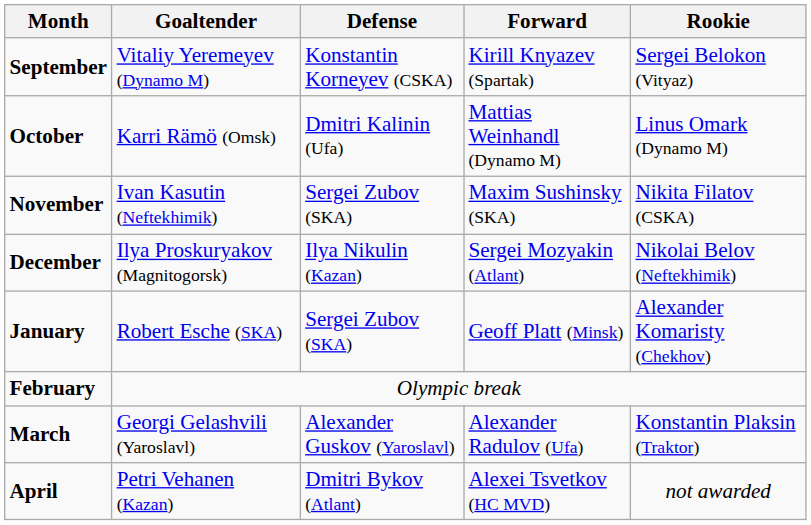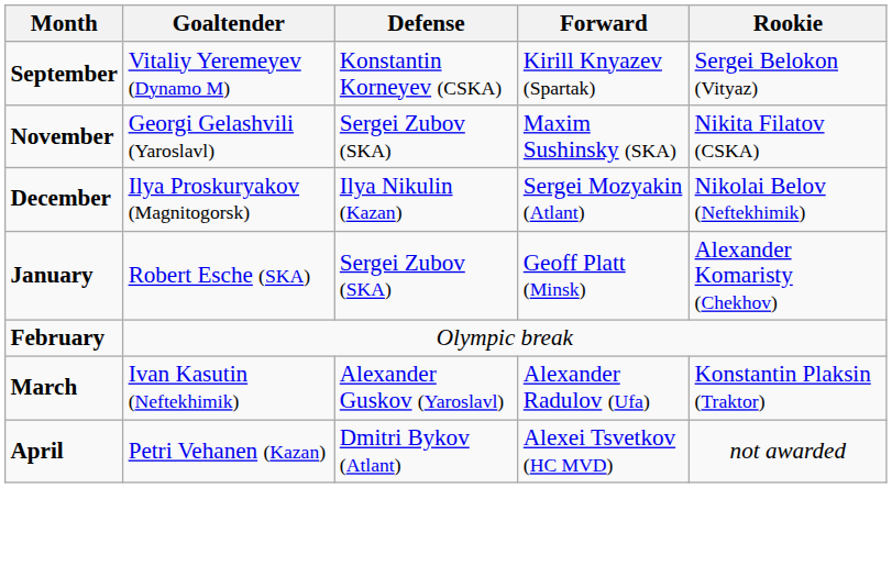- row: October | Karri Rämö (Omsk) | Dmitri Kalinin (Ufa) | Mattias Weinhandl (Dynamo M) | Linus Omark (Dynamo M)
November | Goaltender: Ivan Kasutin (Neftekhimik) -> Georgi Gelashvili (Yaroslavl)
March | Goaltender: Georgi Gelashvili (Yaroslavl) -> Ivan Kasutin (Neftekhimik)
